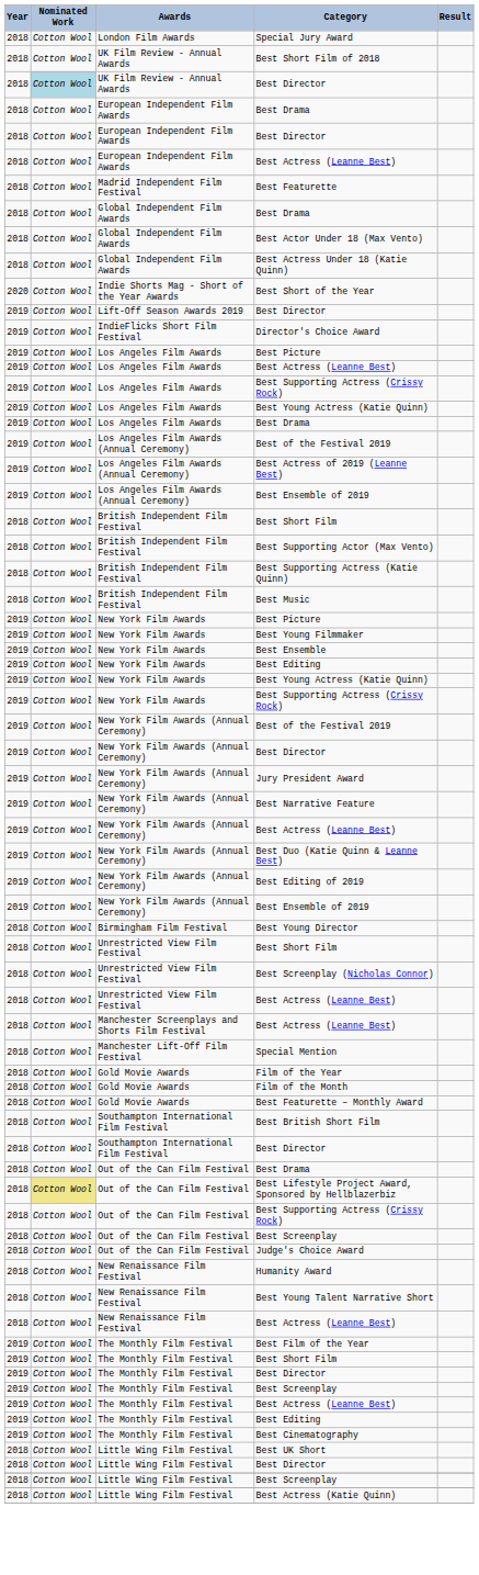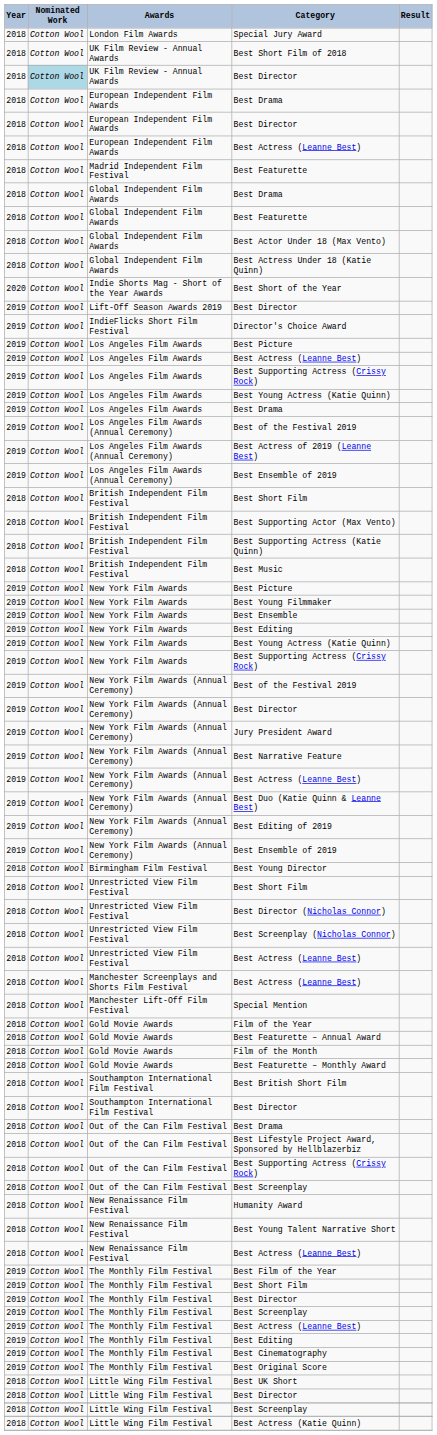+ row: 2018 | Cotton Wool | Global Independent Film Awards | Best Featurette
+ row: 2018 | Cotton Wool | Unrestricted View Film Festival | Best Director (Nicholas Connor)
+ row: 2018 | Cotton Wool | Gold Movie Awards | Best Featurette – Annual Award
Best Lifestyle Project Award, Sponsored by Hellblazerbiz | Nominated Work: khaki background -> no background
- row: 2018 | Cotton Wool | Out of the Can Film Festival | Judge's Choice Award
+ row: 2019 | Cotton Wool | The Monthly Film Festival | Best Original Score
